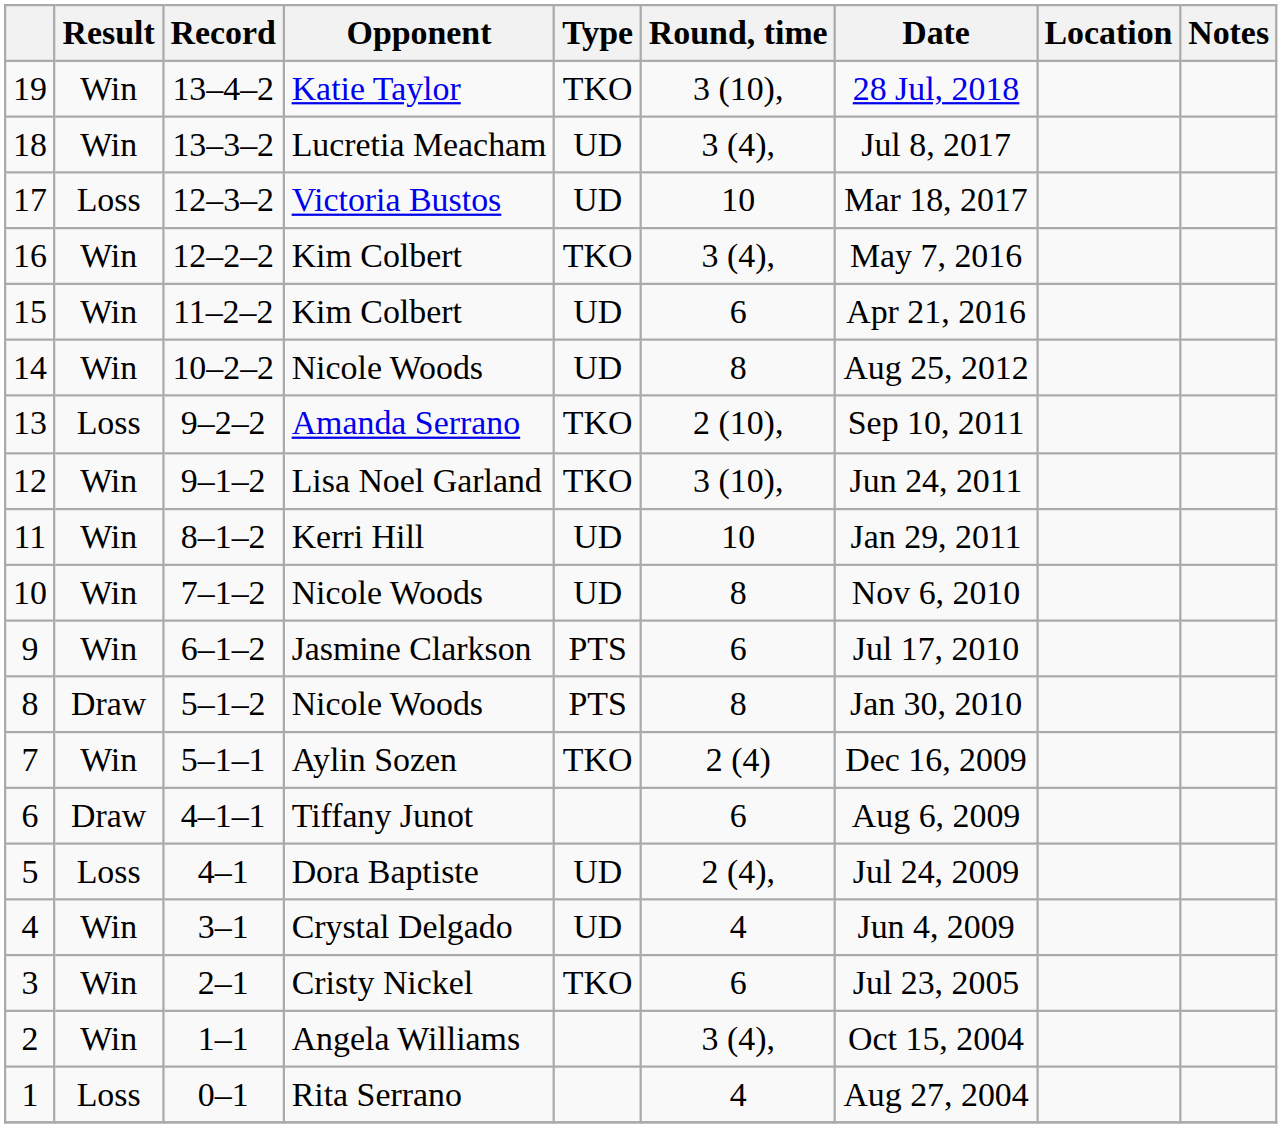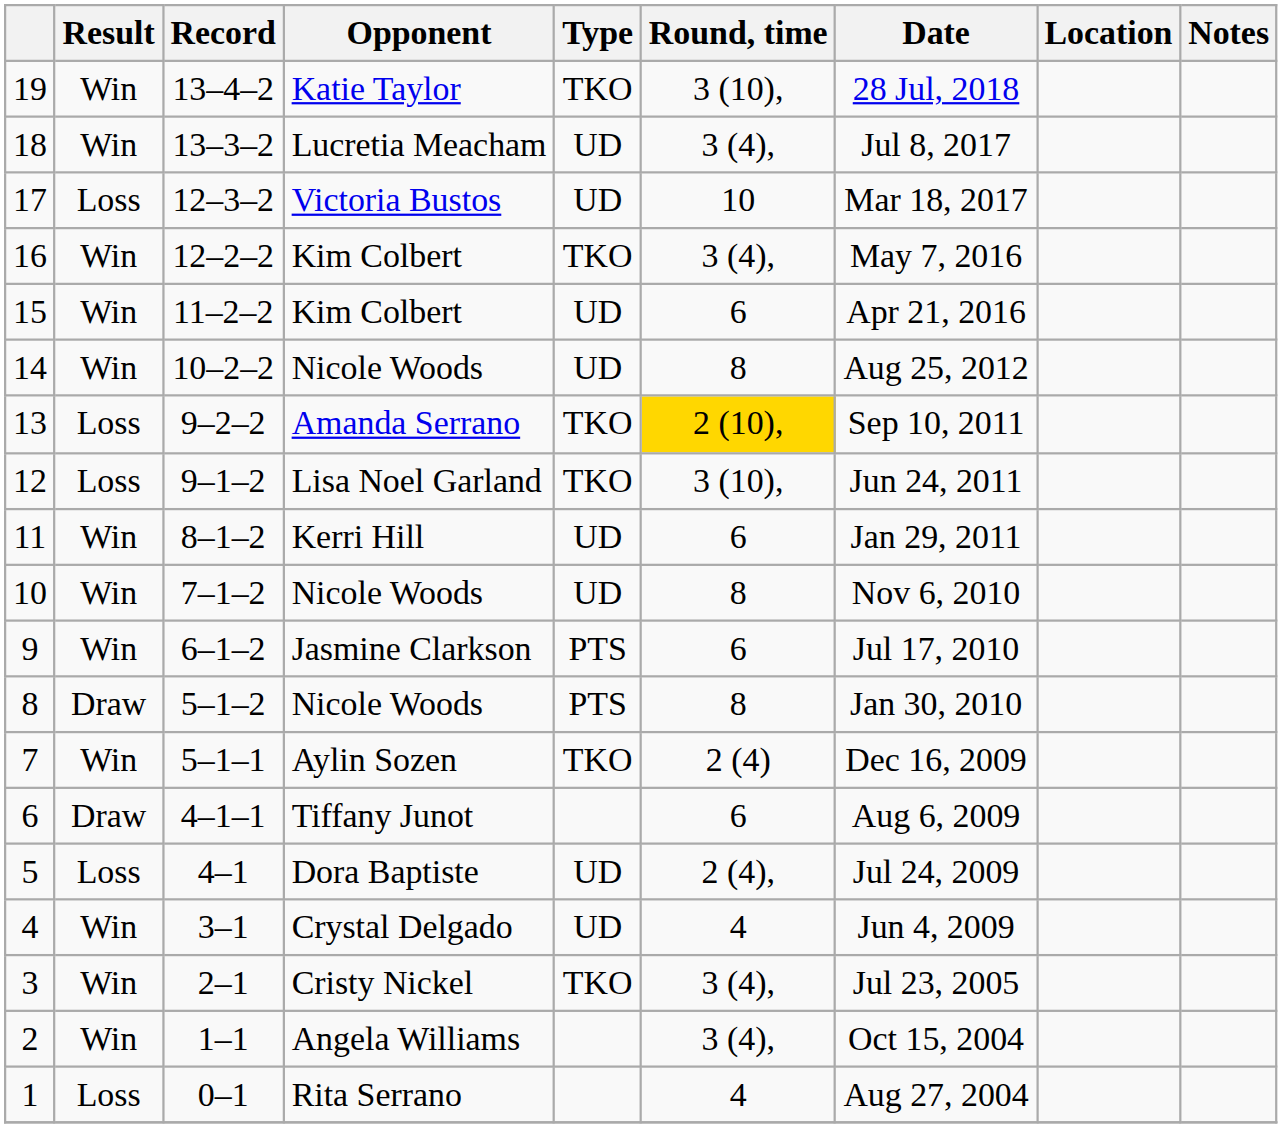13 | Round, time: no background -> gold background
12 | Result: Win -> Loss
11 | Round, time: 10 -> 6
3 | Round, time: 6 -> 3 (4),
